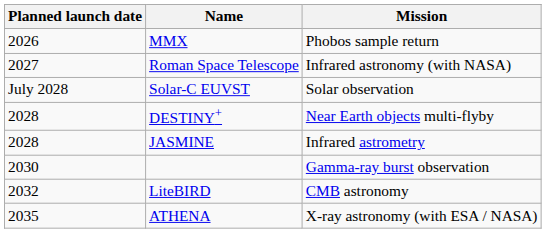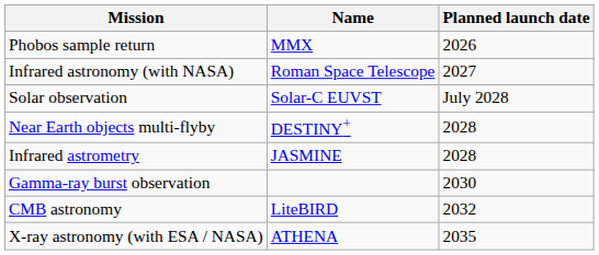columns swapped: Planned launch date <-> Mission
